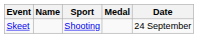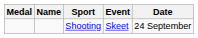columns swapped: Medal <-> Event
